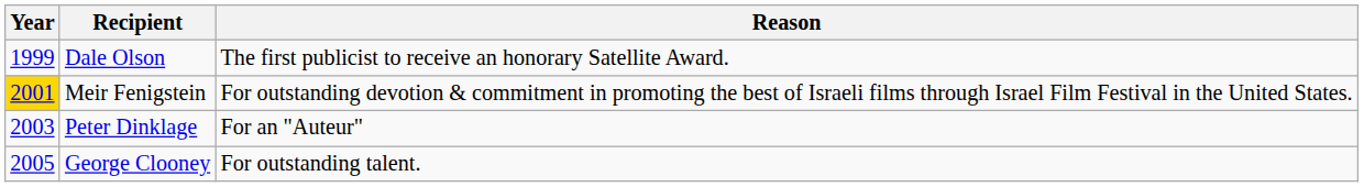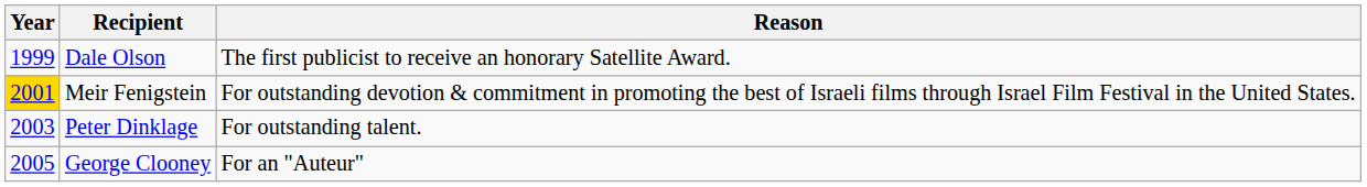Peter Dinklage | Reason: For an "Auteur" -> For outstanding talent.
George Clooney | Reason: For outstanding talent. -> For an "Auteur"
